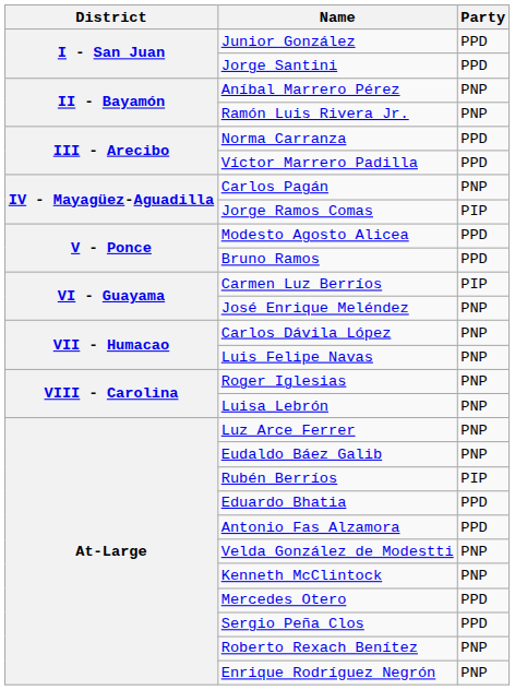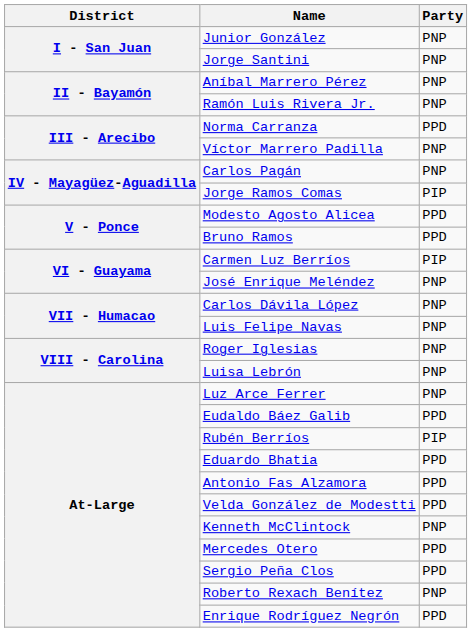Junior González | Party: PPD -> PNP
Jorge Santini | Party: PPD -> PNP
Víctor Marrero Padilla | Party: PPD -> PNP
Eudaldo Báez Galib | Party: PNP -> PPD
Velda González de Modestti | Party: PNP -> PPD
Enrique Rodríguez Negrón | Party: PNP -> PPD
